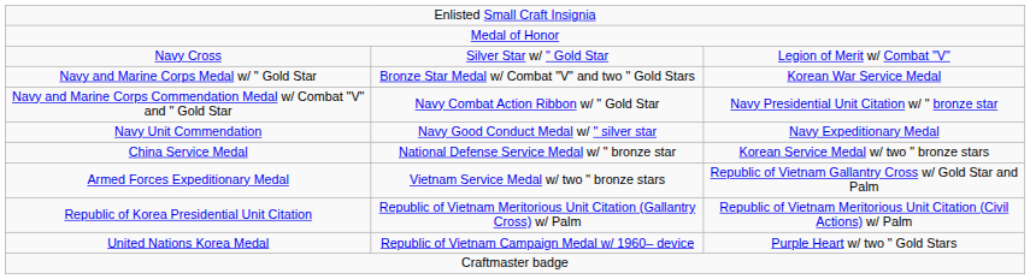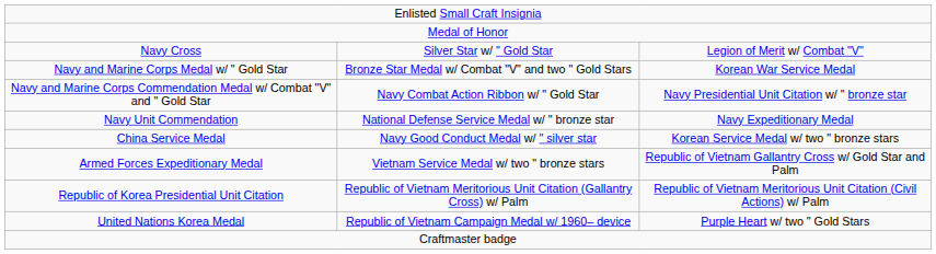Navy Unit Commendation | column 2: Navy Good Conduct Medal w/ " silver star -> National Defense Service Medal w/ " bronze star
China Service Medal | column 2: National Defense Service Medal w/ " bronze star -> Navy Good Conduct Medal w/ " silver star
